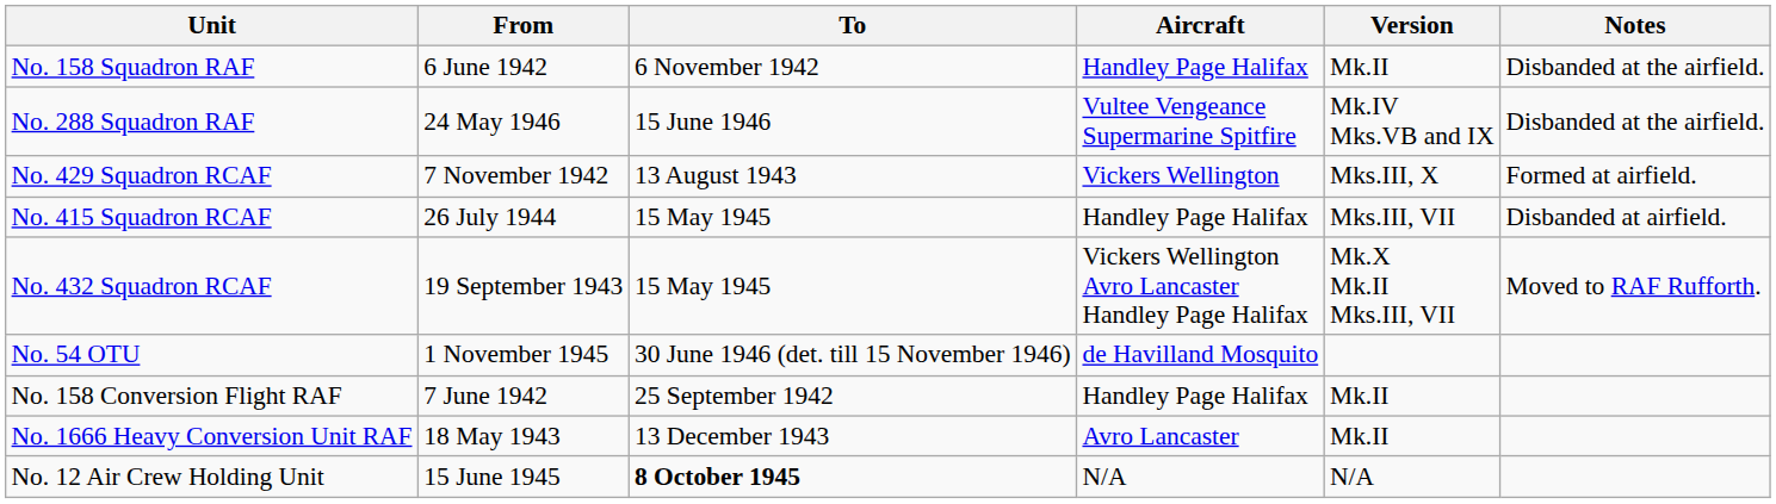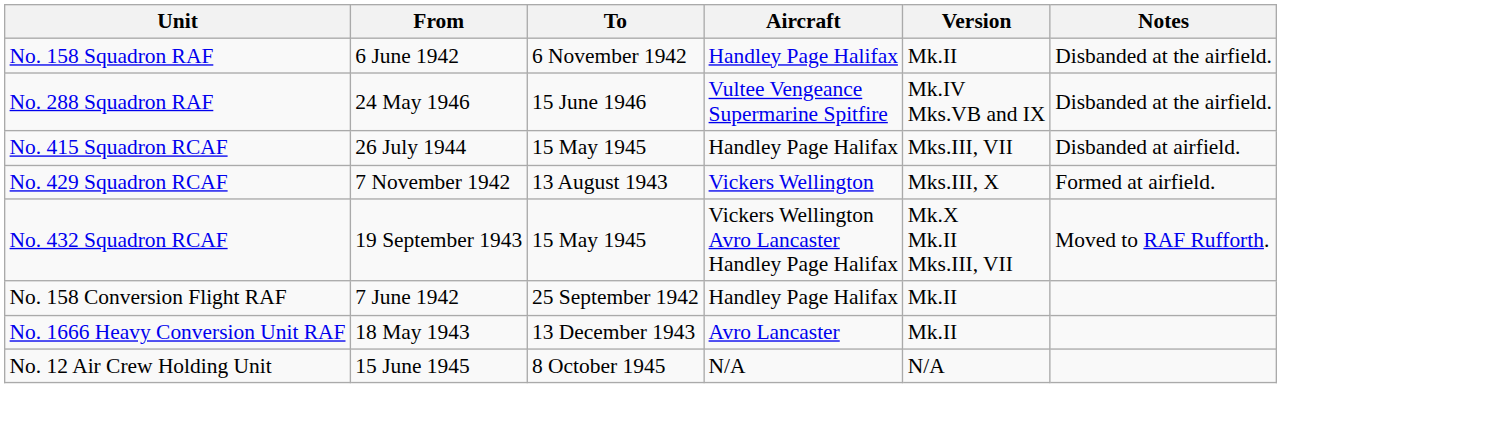rows swapped: No. 415 Squadron RCAF <-> No. 429 Squadron RCAF
- row: No. 54 OTU | 1 November 1945 | 30 June 1946 (det. till 15 November 1946) | de Havilland Mosquito
No. 12 Air Crew Holding Unit | To: bold -> normal
